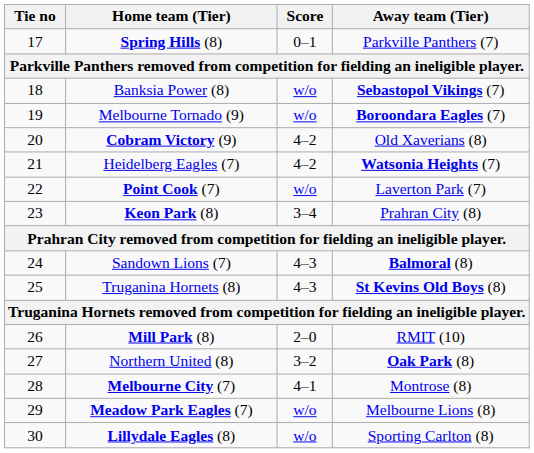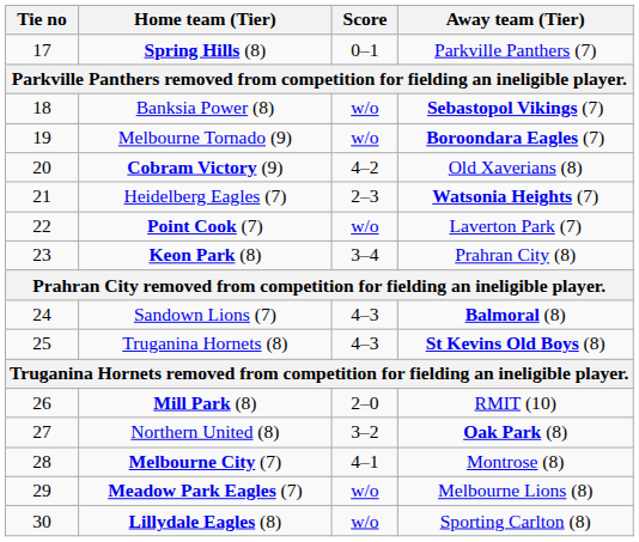Heidelberg Eagles (7) | Score: 4–2 -> 2–3
